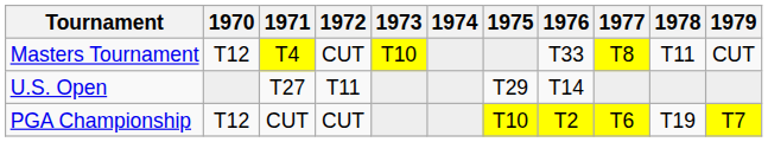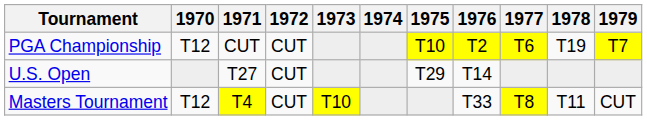rows swapped: Masters Tournament <-> PGA Championship
U.S. Open | 1972: T11 -> CUT
